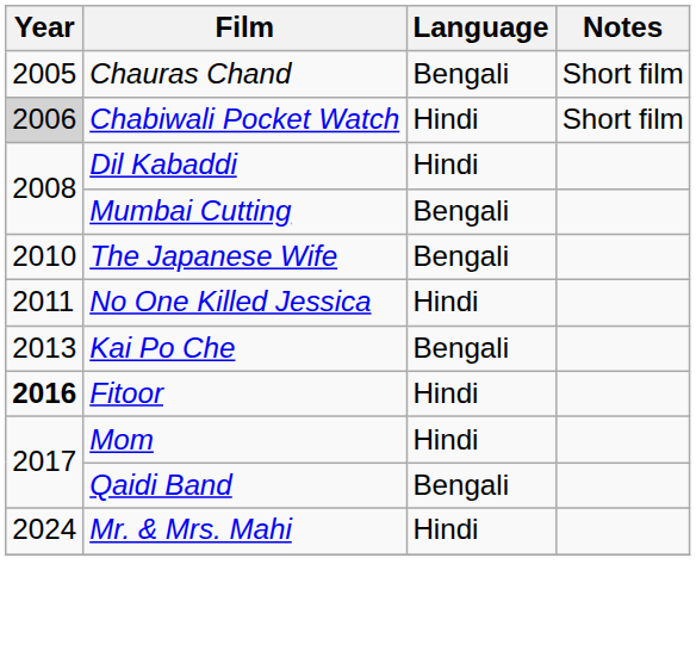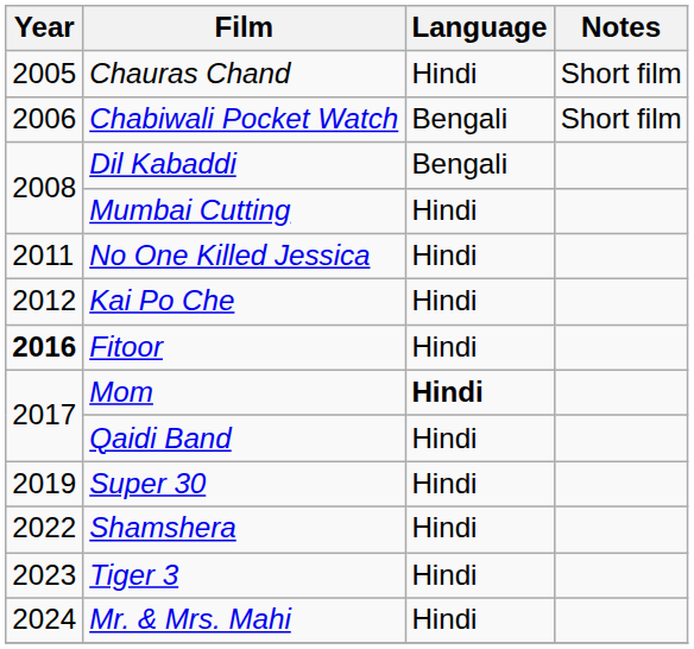Chauras Chand | Language: Bengali -> Hindi
Chabiwali Pocket Watch | Year: lightgrey background -> no background
Chabiwali Pocket Watch | Language: Hindi -> Bengali
Dil Kabaddi | Language: Hindi -> Bengali
Mumbai Cutting | Language: Bengali -> Hindi
- row: 2010 | The Japanese Wife | Bengali
Kai Po Che | Year: 2013 -> 2012
Kai Po Che | Language: Bengali -> Hindi
Mom | Language: normal -> bold
Qaidi Band | Language: Bengali -> Hindi
+ row: 2019 | Super 30 | Hindi
+ row: 2022 | Shamshera | Hindi
+ row: 2023 | Tiger 3 | Hindi
